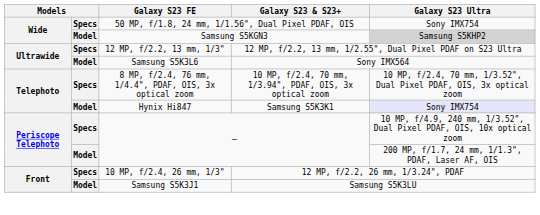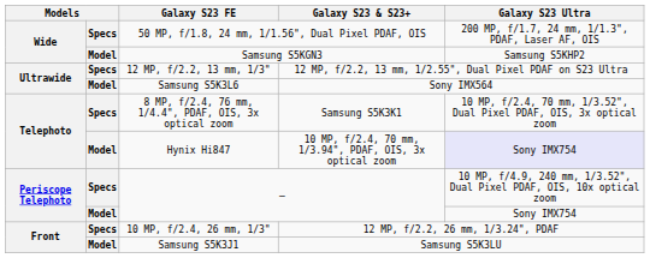50 MP, f/1.8, 24 mm, 1/1.56", Dual Pixel PDAF, OIS | Galaxy S23 Ultra: Sony IMX754 -> 200 MP, f/1.7, 24 mm, 1/1.3", PDAF, Laser AF, OIS
Samsung S5KGN3 | Galaxy S23 Ultra: lightgrey background -> no background
8 MP, f/2.4, 76 mm, 1/4.4", PDAF, OIS, 3x optical zoom | Galaxy S23 & S23+: 10 MP, f/2.4, 70 mm, 1/3.94", PDAF, OIS, 3x optical zoom -> Samsung S5K3K1
Hynix Hi847 | Galaxy S23 & S23+: Samsung S5K3K1 -> 10 MP, f/2.4, 70 mm, 1/3.94", PDAF, OIS, 3x optical zoom
Model / – | Galaxy S23 Ultra: 200 MP, f/1.7, 24 mm, 1/1.3", PDAF, Laser AF, OIS -> Sony IMX754
